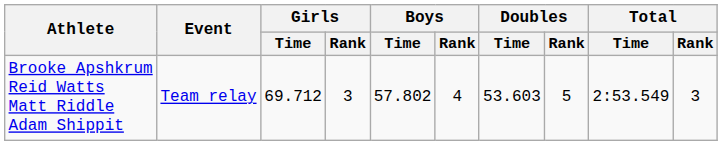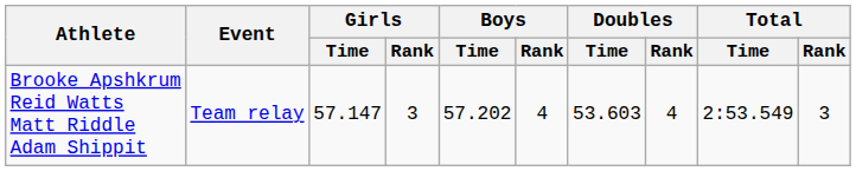Brooke Apshkrum Reid Watts Matt Riddle Adam Shippit | Girls / Time: 69.712 -> 57.147
Brooke Apshkrum Reid Watts Matt Riddle Adam Shippit | Boys / Time: 57.802 -> 57.202
Brooke Apshkrum Reid Watts Matt Riddle Adam Shippit | Doubles / Rank: 5 -> 4
